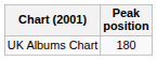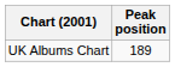UK Albums Chart | Peak position: 180 -> 189
